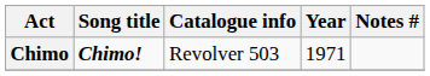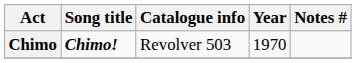Chimo | Year: 1971 -> 1970
